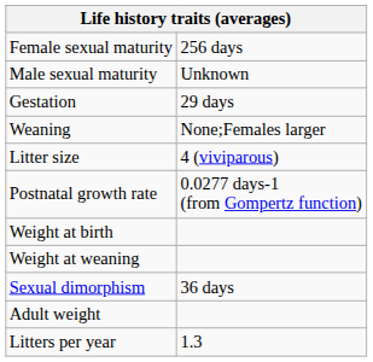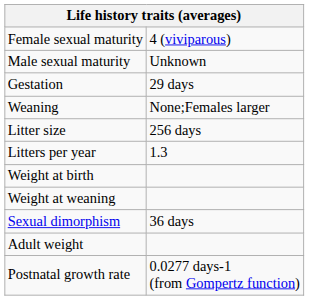Female sexual maturity | column 2: 256 days -> 4 (viviparous)
Litter size | column 2: 4 (viviparous) -> 256 days
rows swapped: Litters per year <-> Postnatal growth rate
